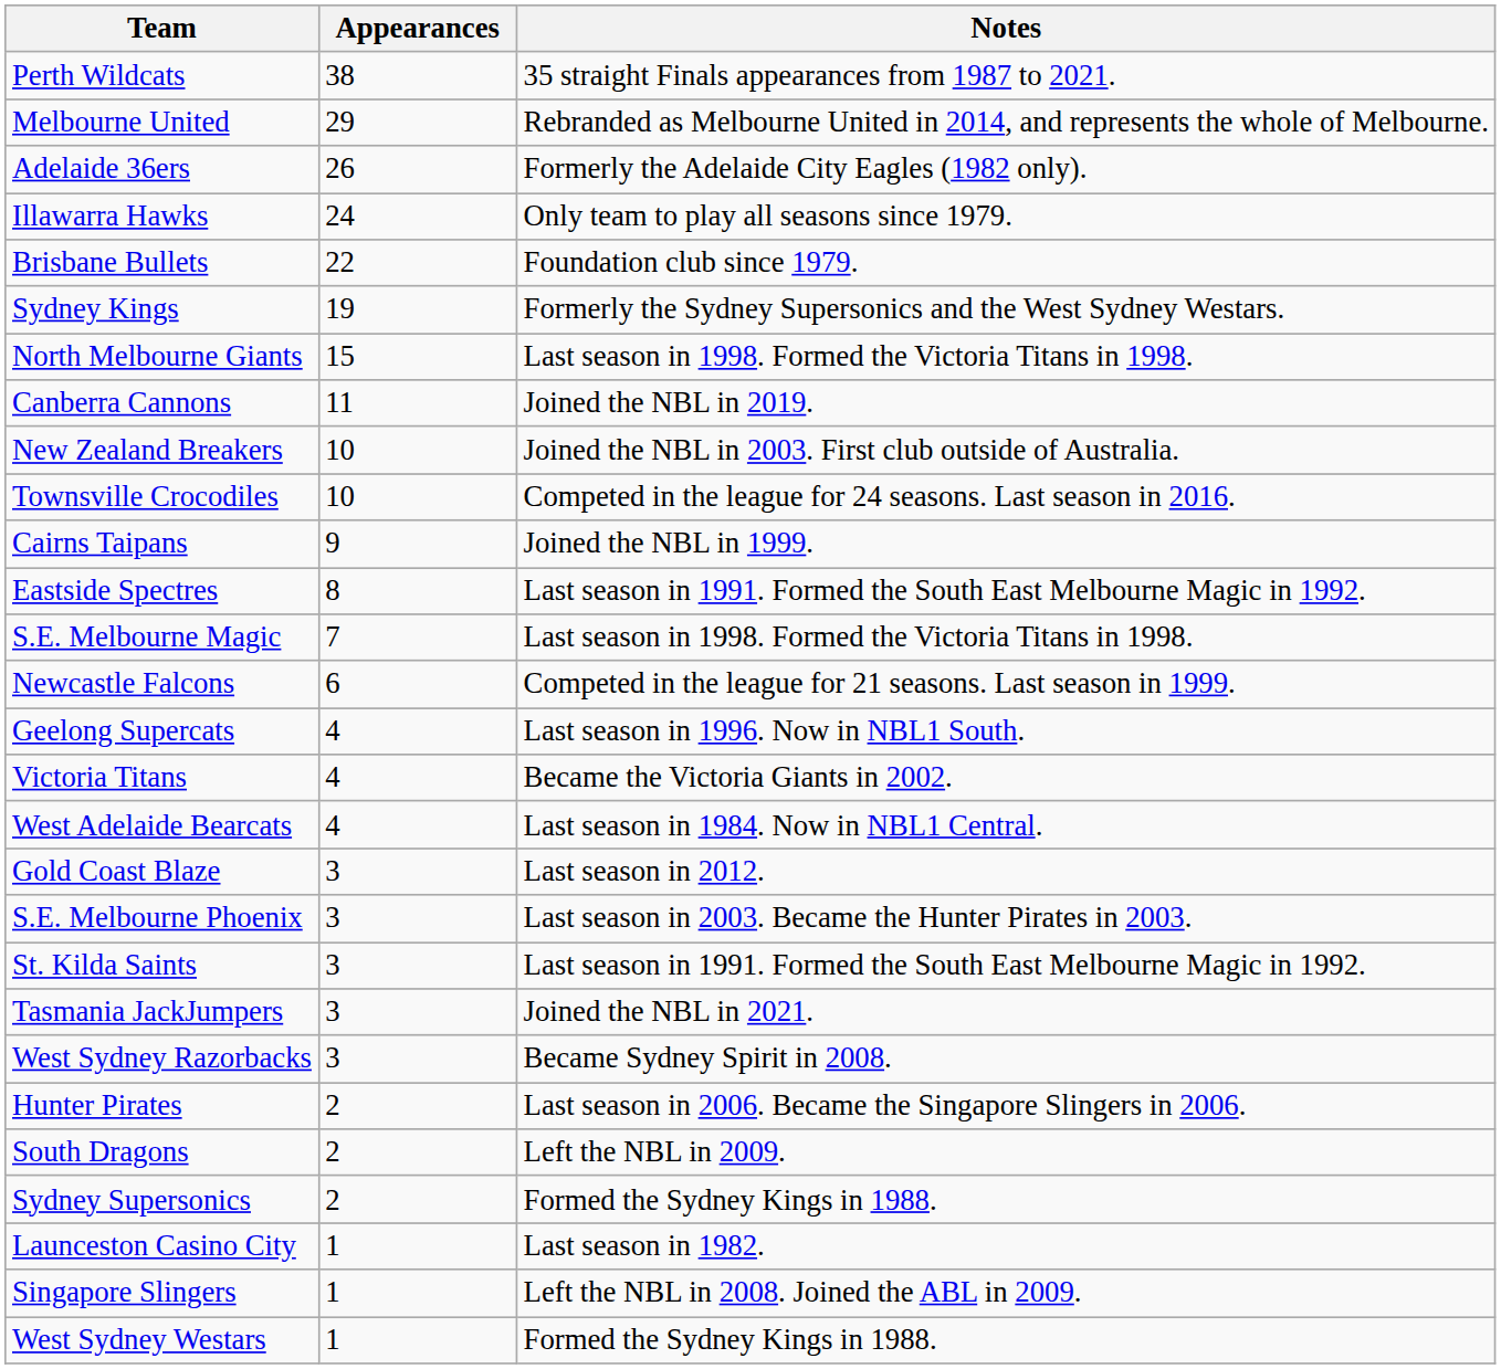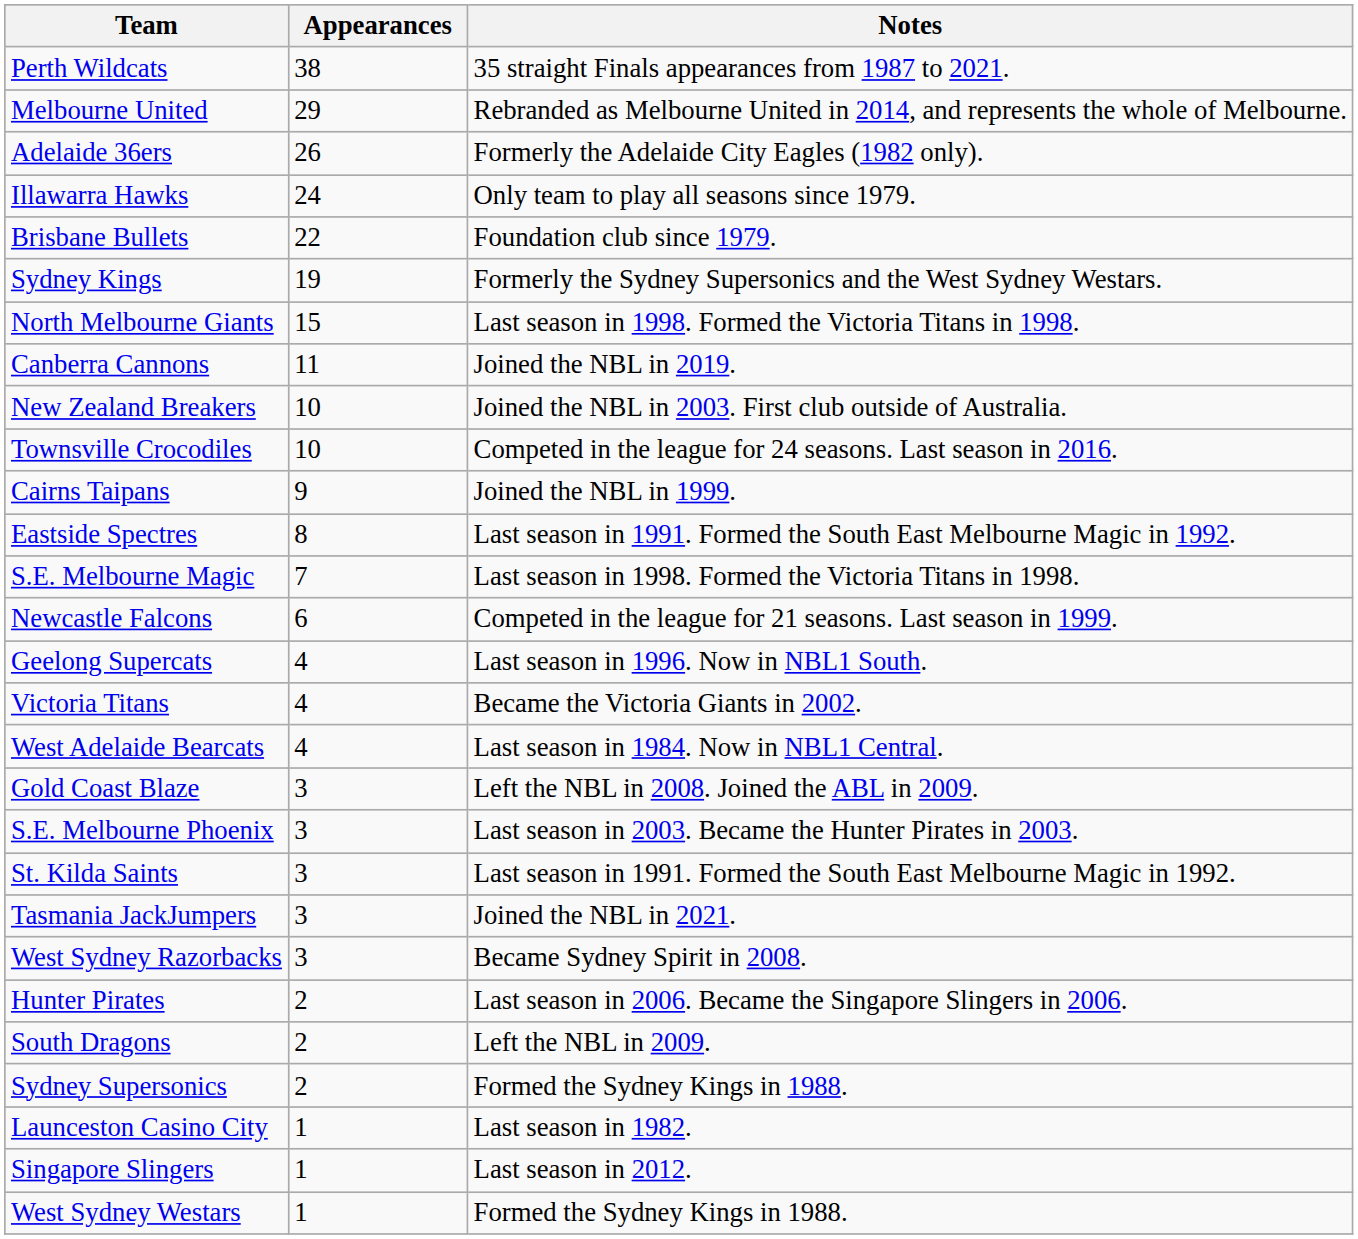Gold Coast Blaze | Notes: Last season in 2012. -> Left the NBL in 2008. Joined the ABL in 2009.
Singapore Slingers | Notes: Left the NBL in 2008. Joined the ABL in 2009. -> Last season in 2012.
